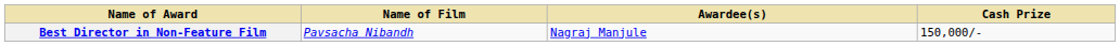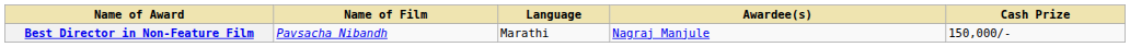+ column: Language | Marathi
